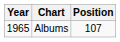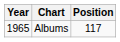Albums | Position: 107 -> 117
